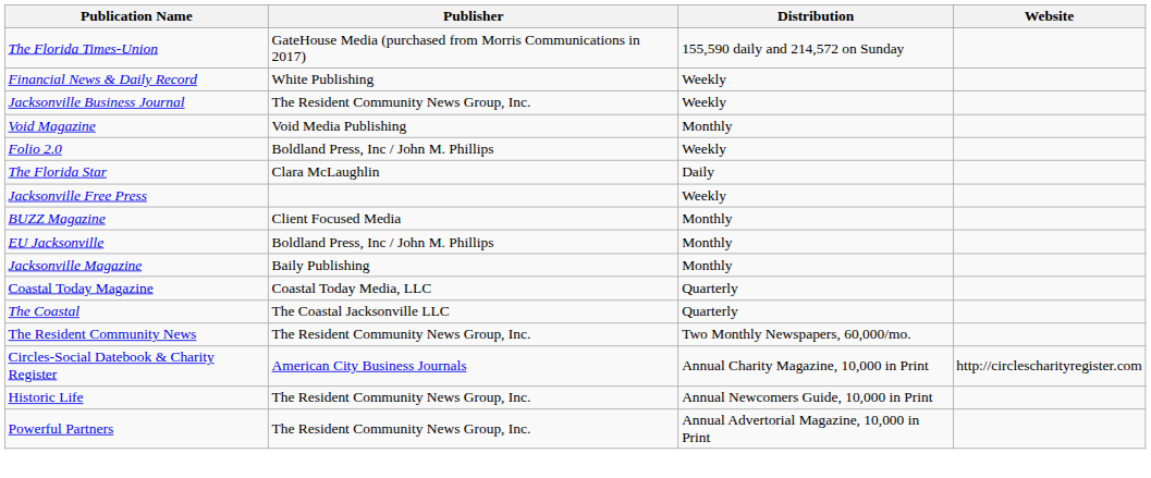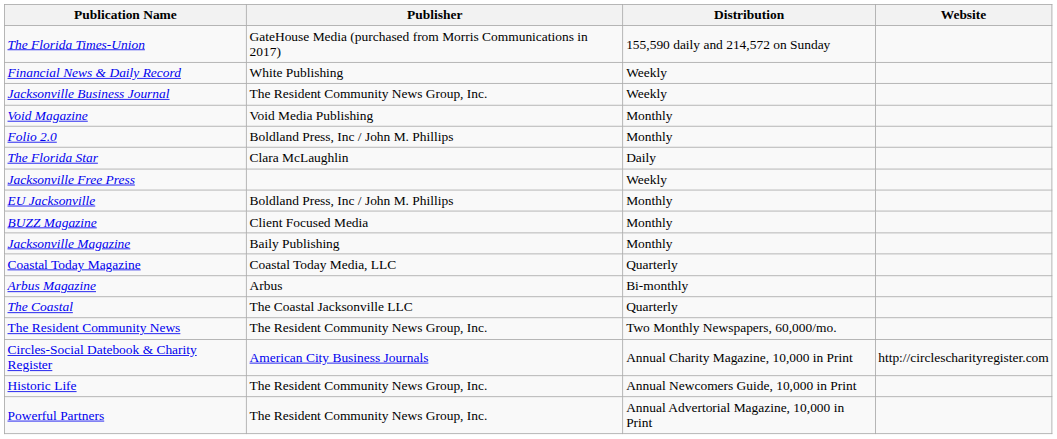Folio 2.0 | Distribution: Weekly -> Monthly
rows swapped: BUZZ Magazine <-> EU Jacksonville
+ row: Arbus Magazine | Arbus | Bi-monthly
